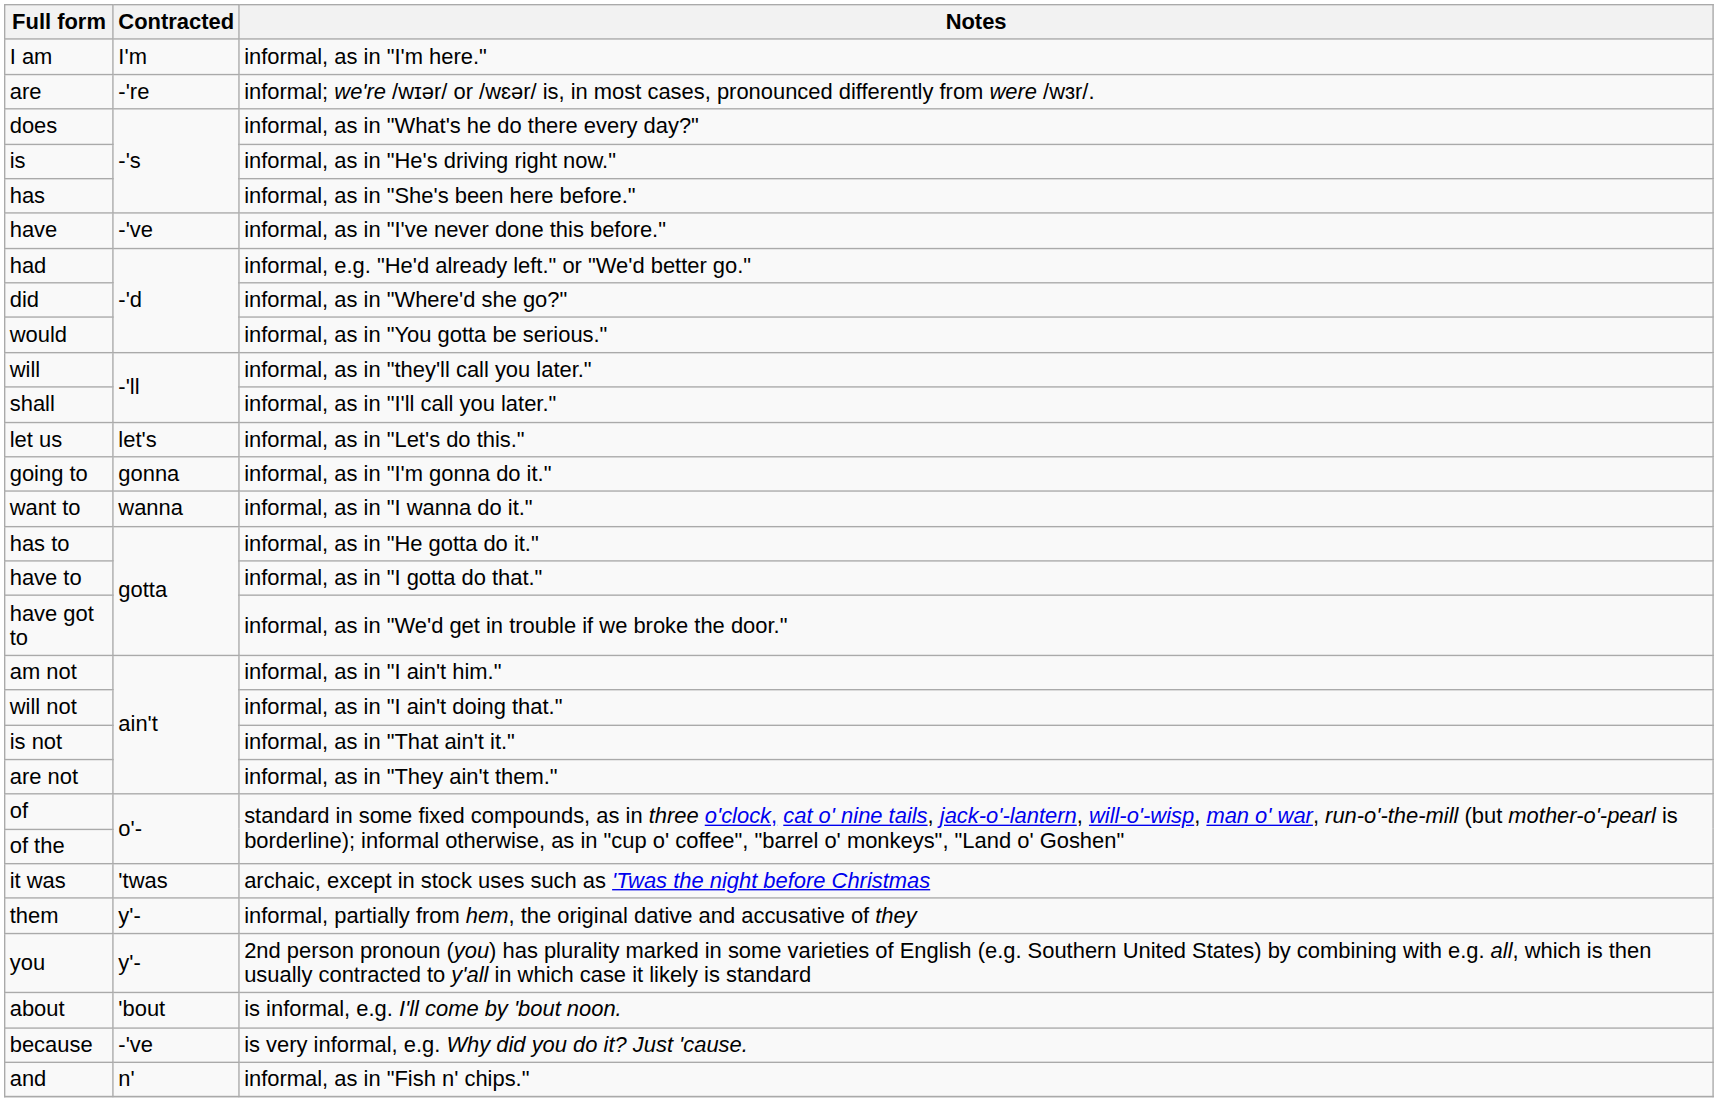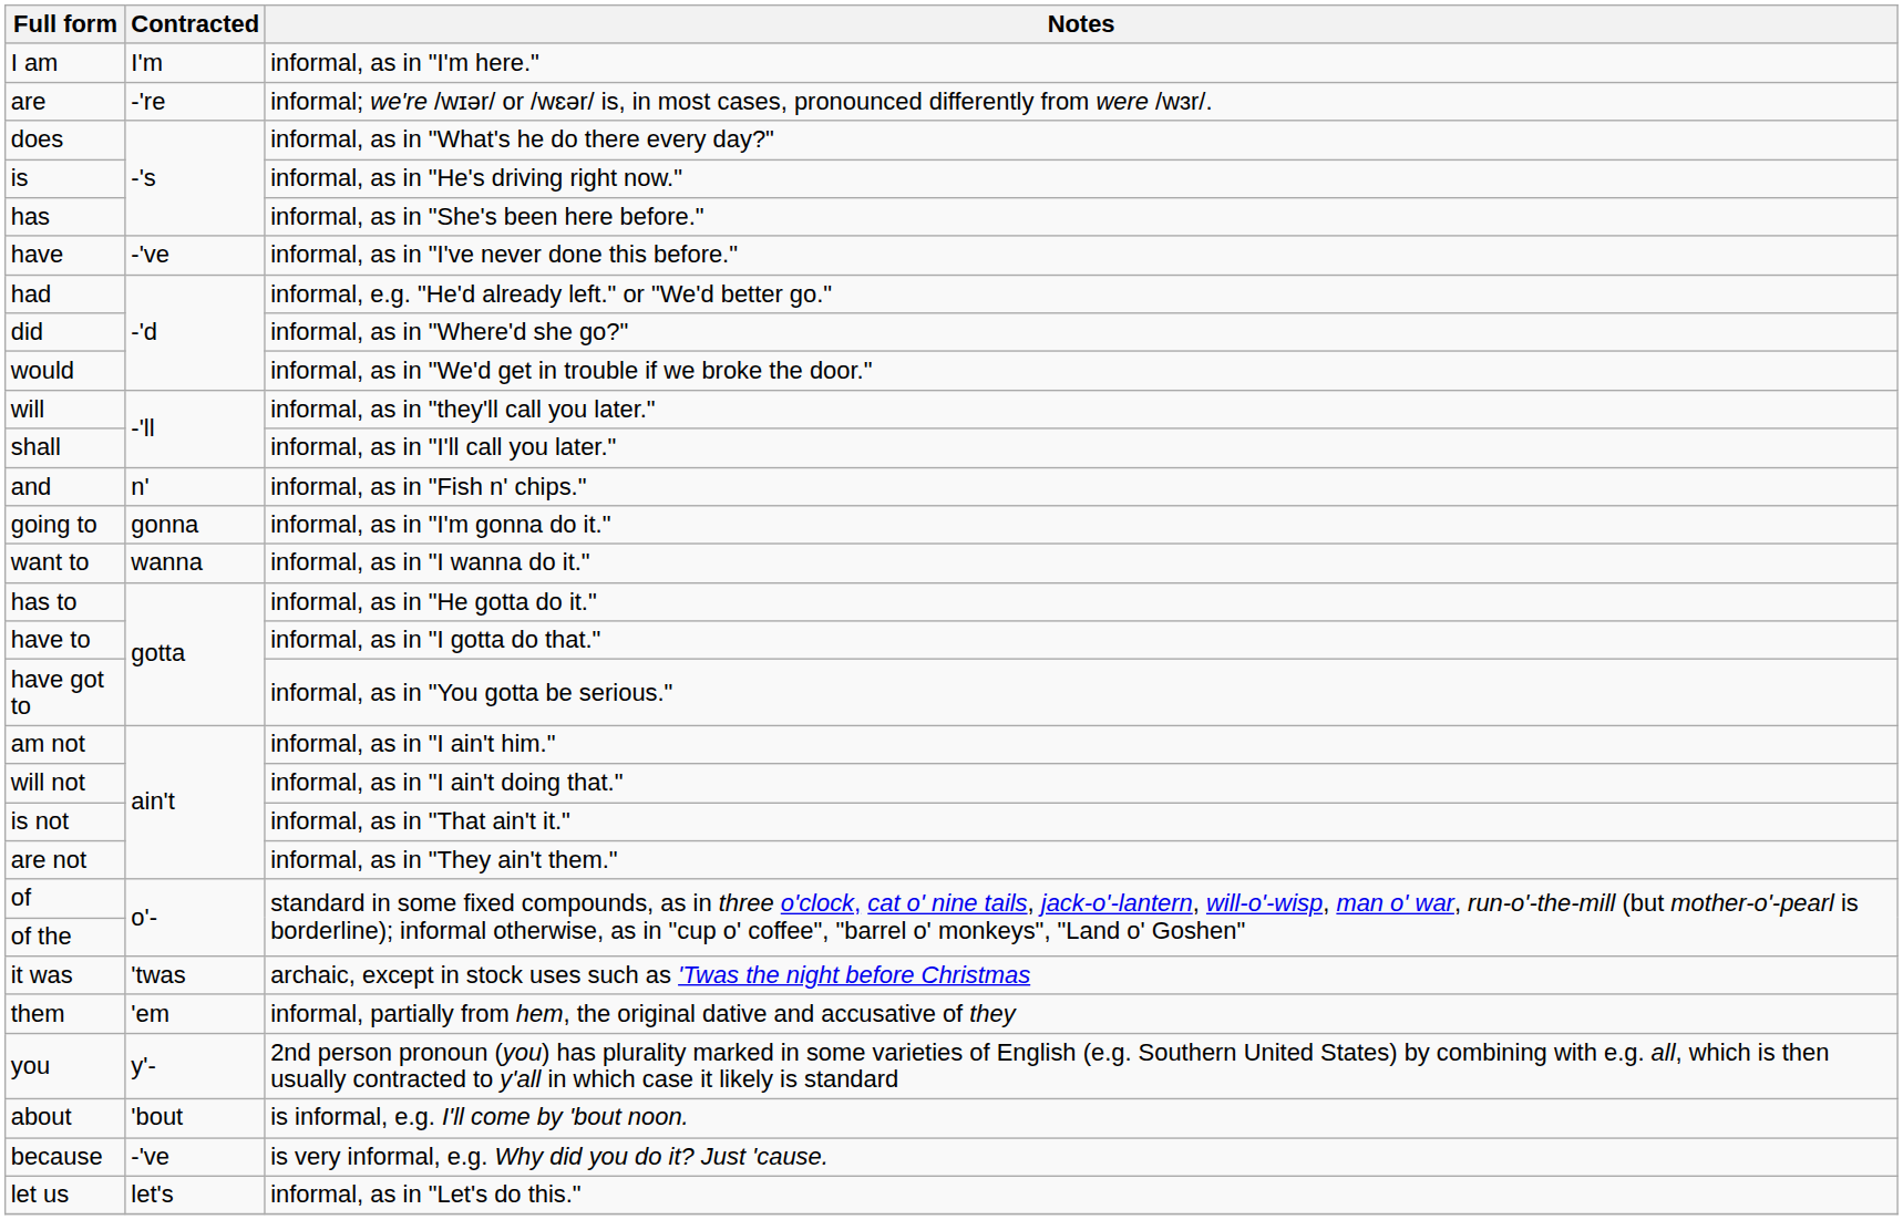would | Notes: informal, as in "You gotta be serious." -> informal, as in "We'd get in trouble if we broke the door."
rows swapped: let us <-> and
have got to | Notes: informal, as in "We'd get in trouble if we broke the door." -> informal, as in "You gotta be serious."
them | Contracted: y'- -> 'em
